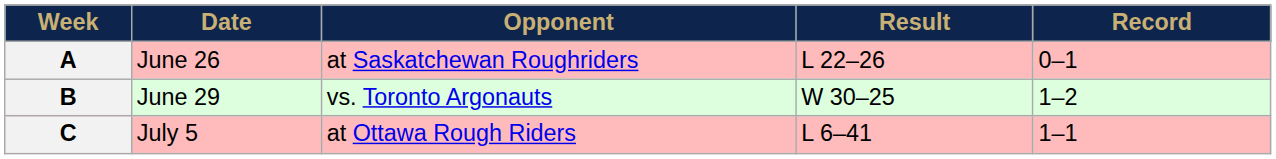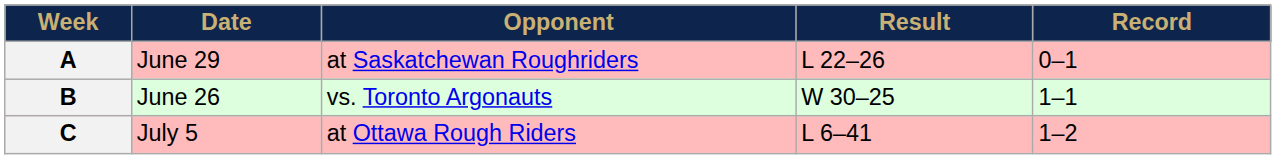A | Date: June 26 -> June 29
B | Date: June 29 -> June 26
B | Record: 1–2 -> 1–1
C | Record: 1–1 -> 1–2
